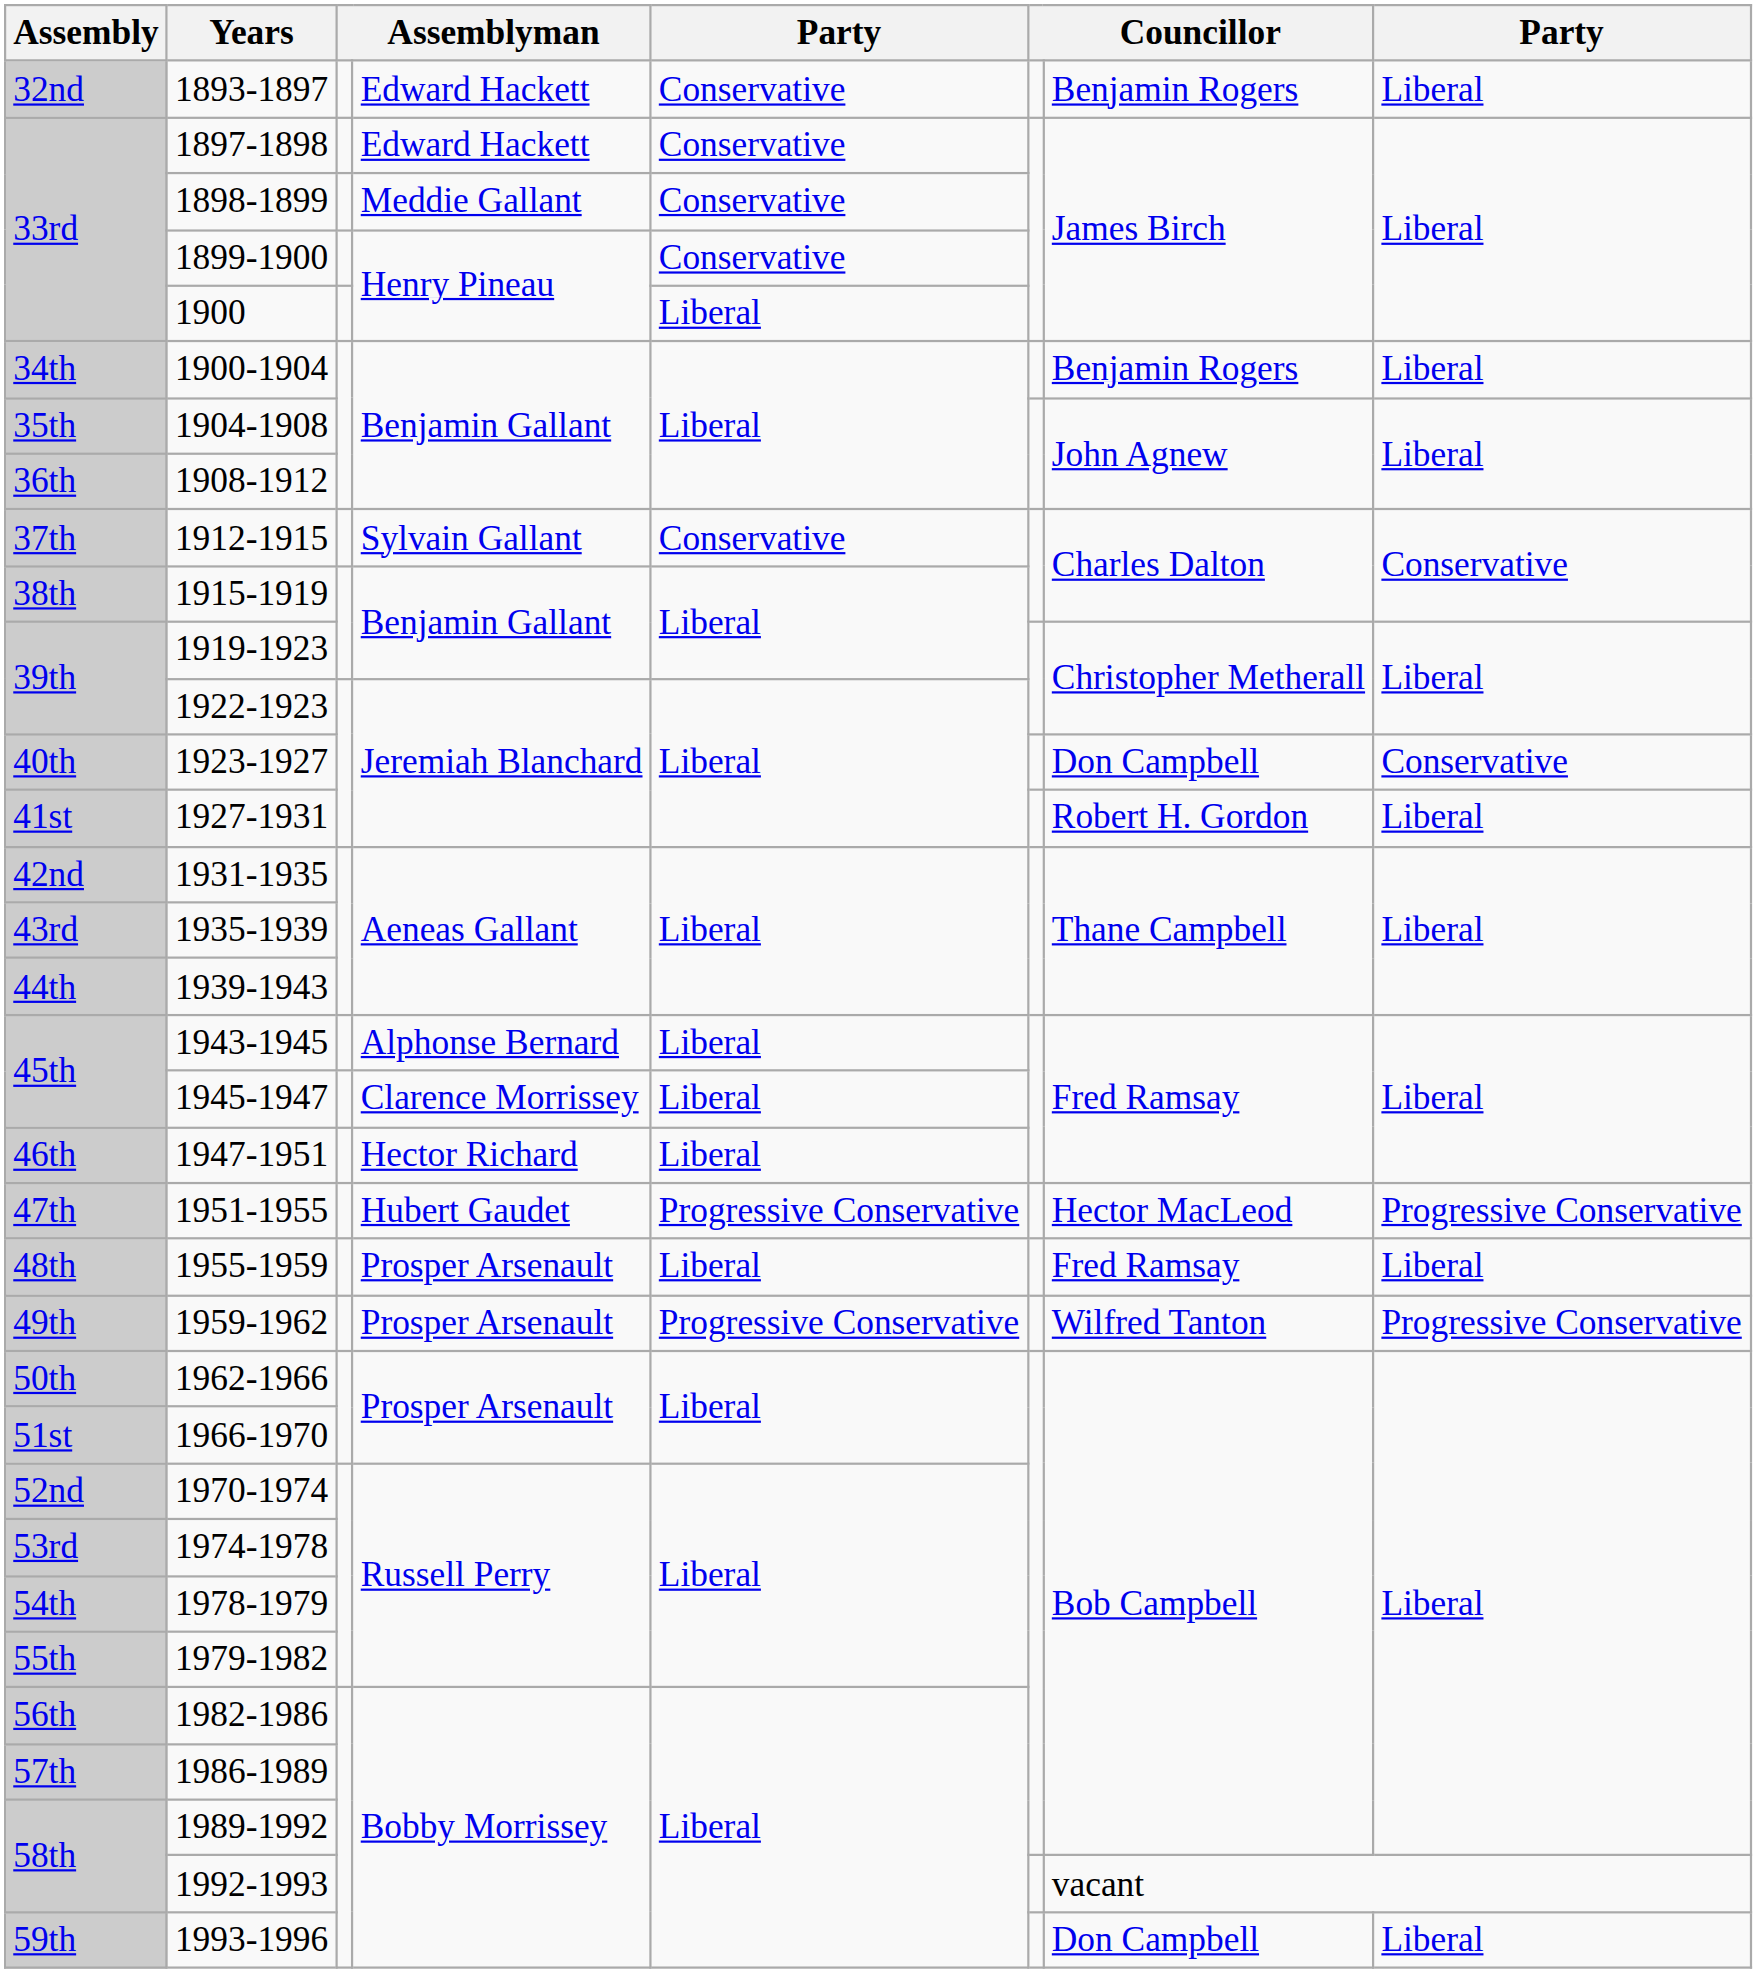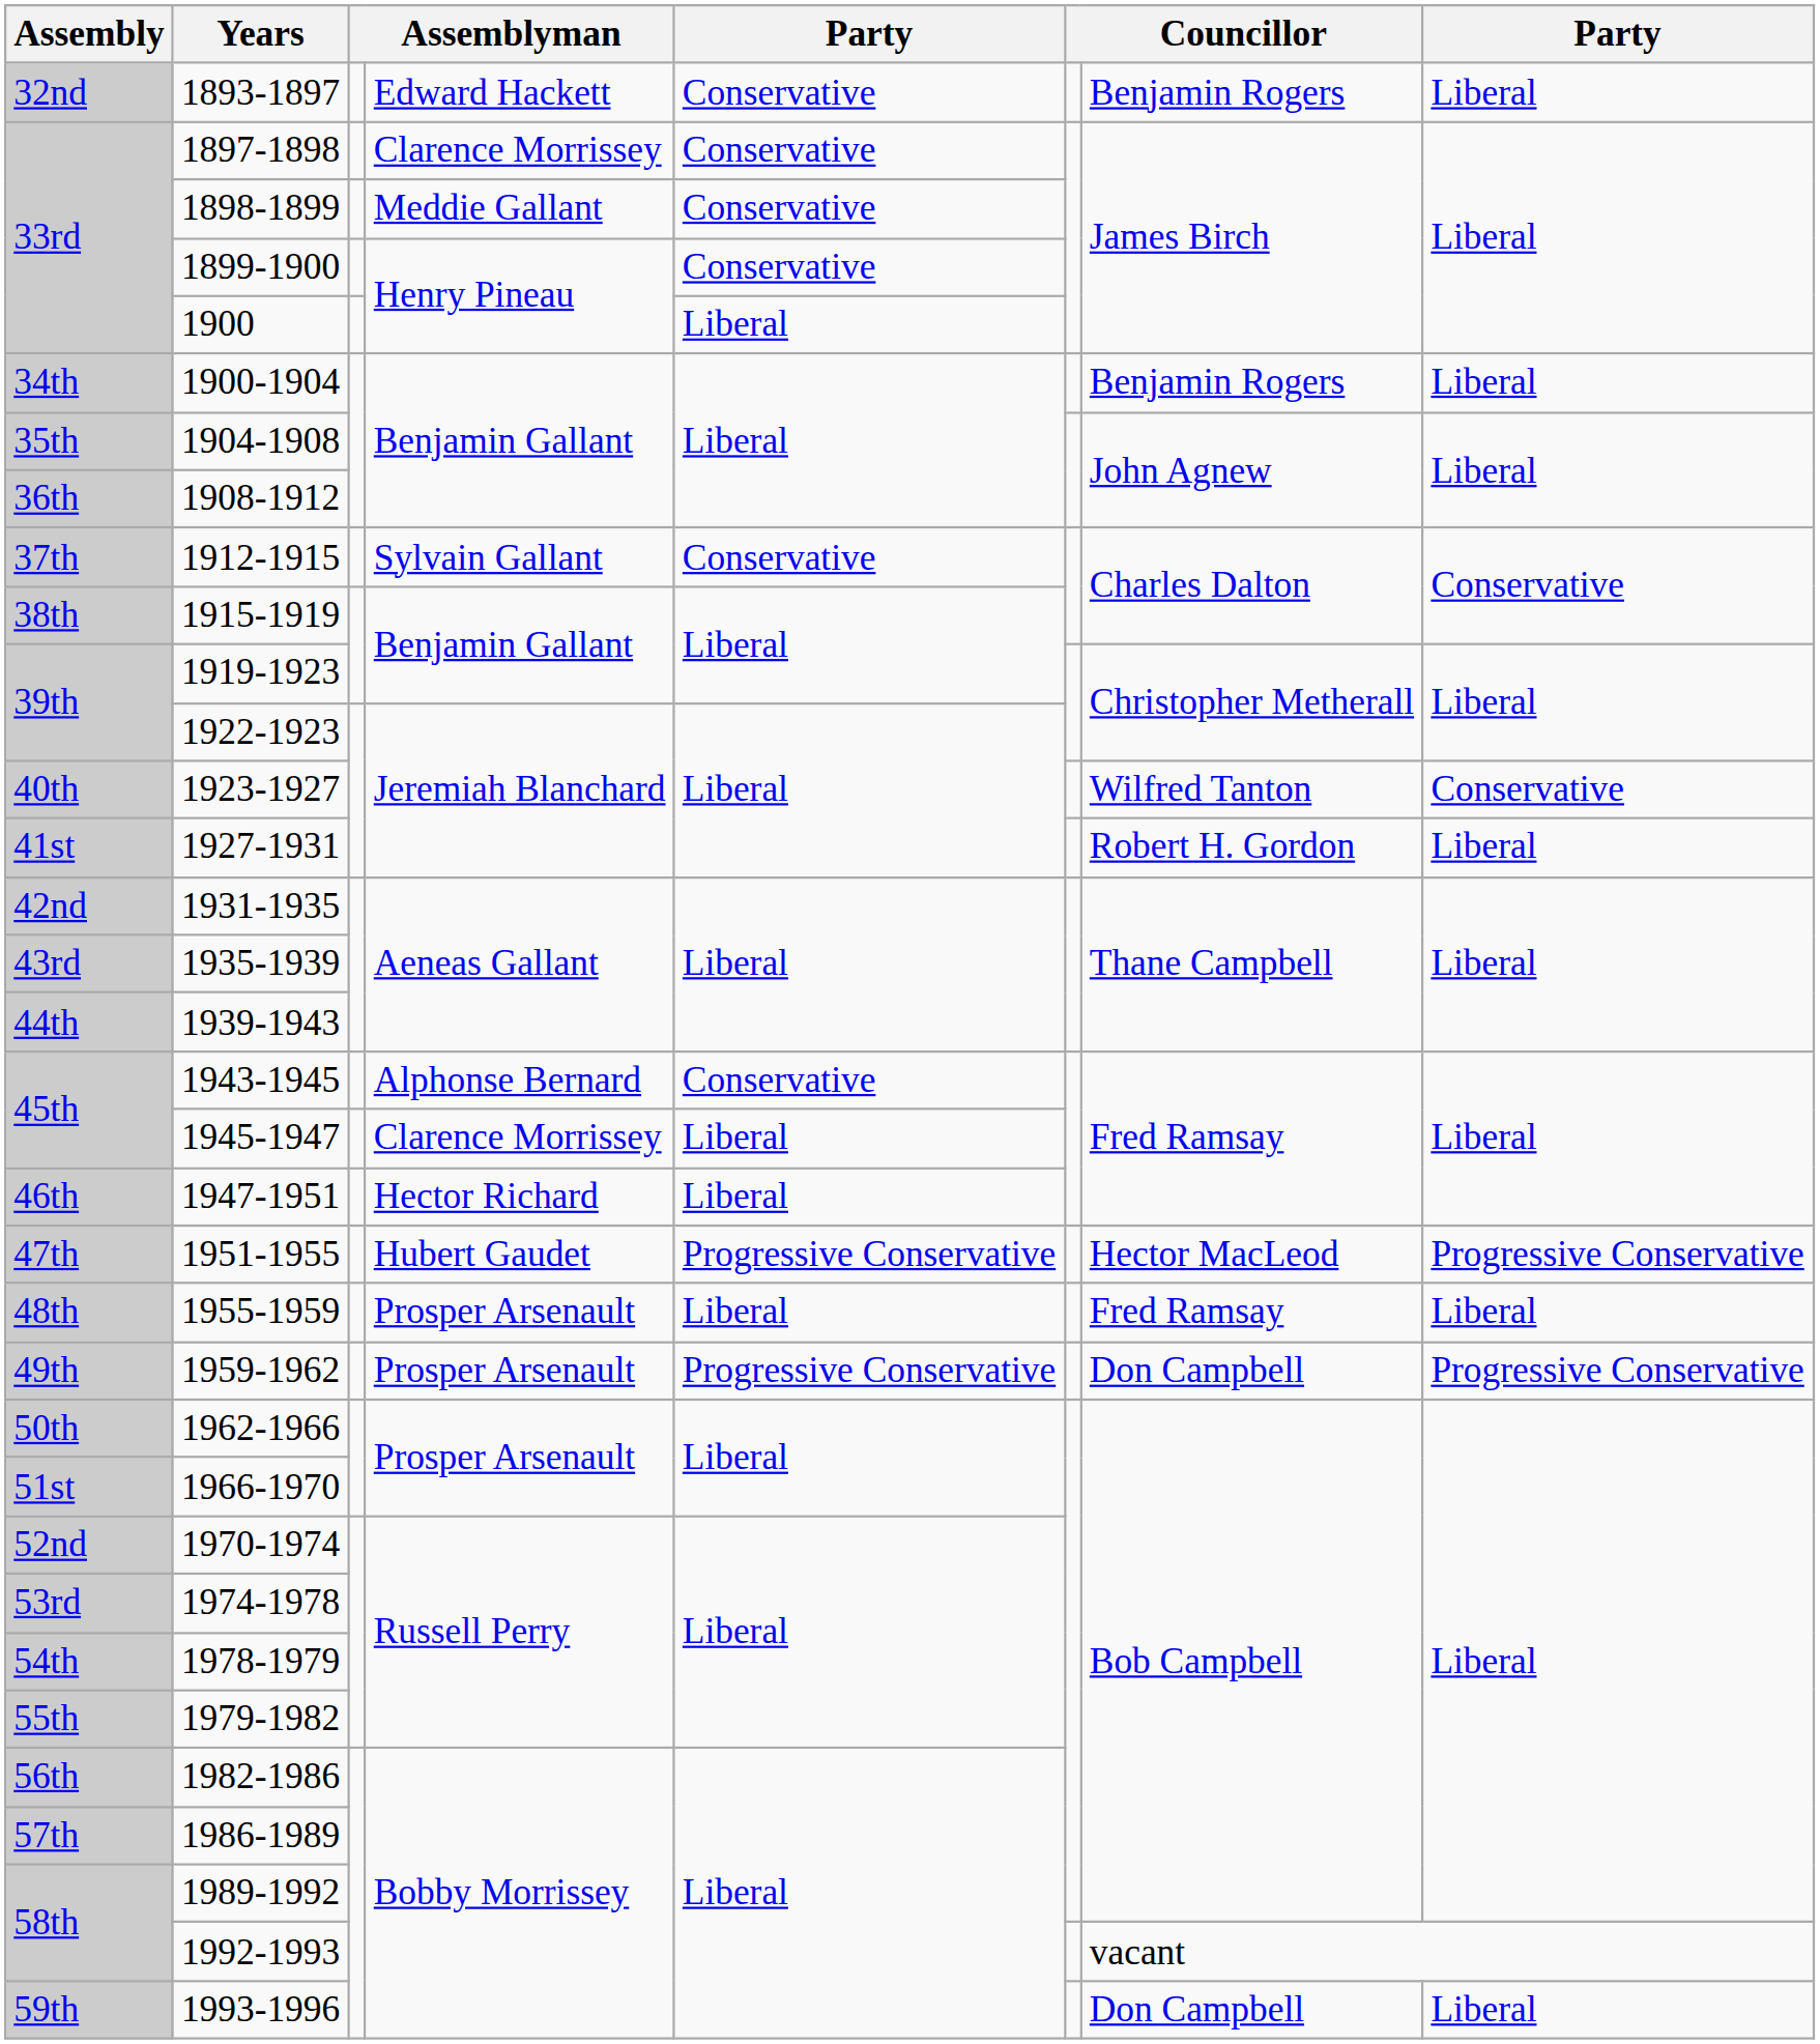1897-1898 | column 4: Edward Hackett -> Clarence Morrissey
1923-1927 | column 7: Don Campbell -> Wilfred Tanton
1943-1945 | column 5: Liberal -> Conservative
1959-1962 | column 7: Wilfred Tanton -> Don Campbell
